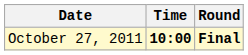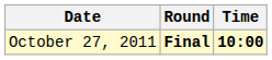columns swapped: Time <-> Round
